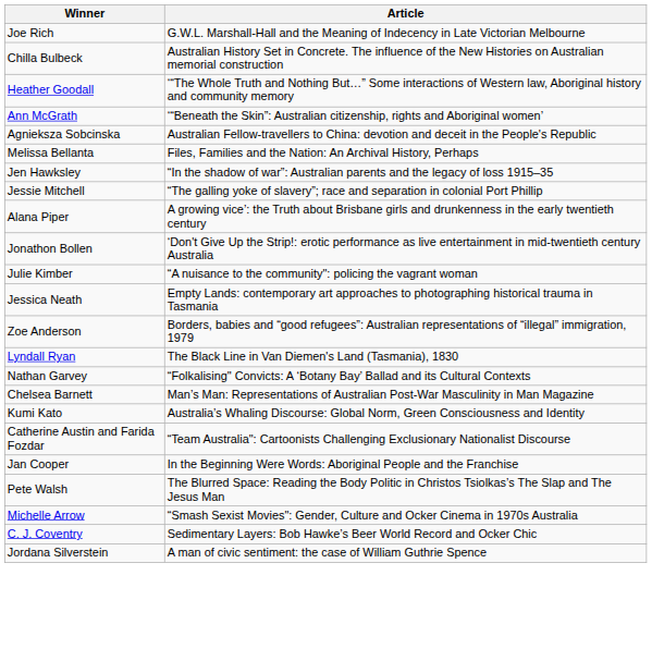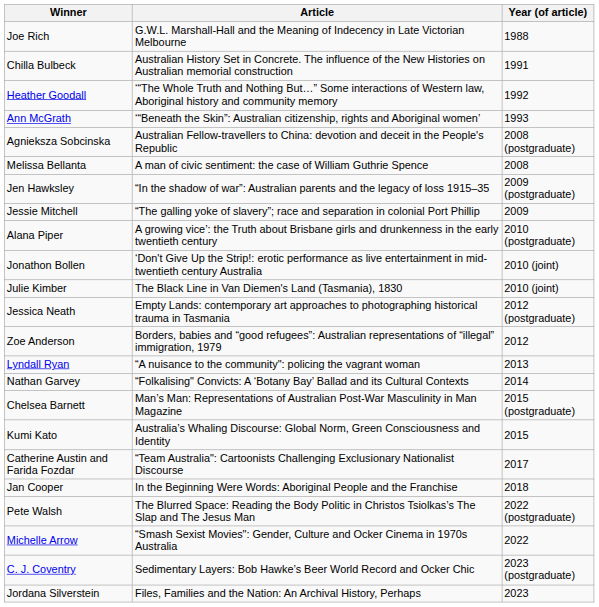+ column: Year (of article) | 1988 | 1991 | 1992 | 1993 | 2008 (postgraduate) | 2008 | 2009 (postgraduate) | 2009 | 2010 (postgraduate) | 2010 (joint) | 2010 (joint) | 2012 (postgraduate) | 2012 | 2013 | 2014 | 2015 (postgraduate) | 2015 | 2017 | 2018 | 2022 (postgraduate) | 2022 | 2023 (postgraduate) | 2023
Melissa Bellanta | Article: Files, Families and the Nation: An Archival History, Perhaps -> A man of civic sentiment: the case of William Guthrie Spence
Julie Kimber | Article: “A nuisance to the community": policing the vagrant woman -> The Black Line in Van Diemen's Land (Tasmania), 1830
Lyndall Ryan | Article: The Black Line in Van Diemen's Land (Tasmania), 1830 -> “A nuisance to the community": policing the vagrant woman
Jordana Silverstein | Article: A man of civic sentiment: the case of William Guthrie Spence -> Files, Families and the Nation: An Archival History, Perhaps
